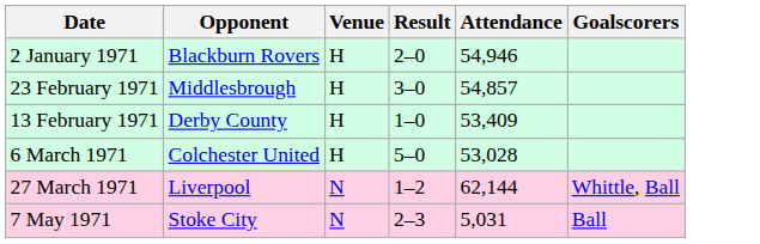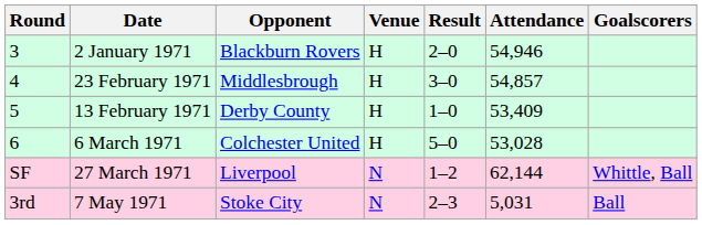+ column: Round | 3 | 4 | 5 | 6 | SF | 3rd
